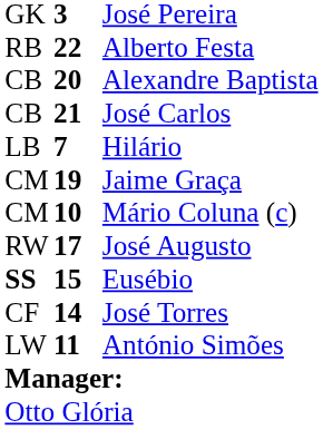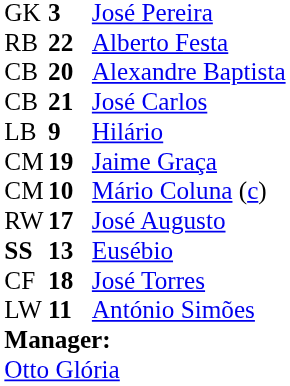Hilário | column 2: 7 -> 9
Eusébio | column 2: 15 -> 13
José Torres | column 2: 14 -> 18
